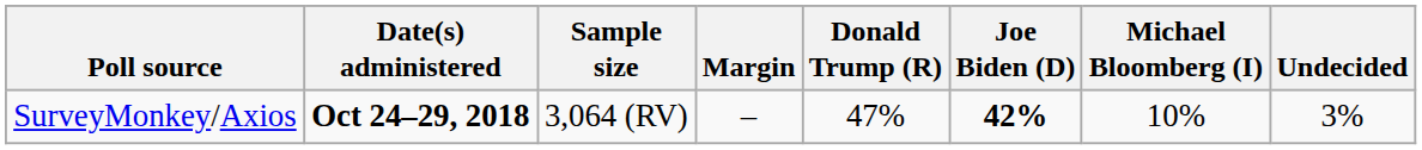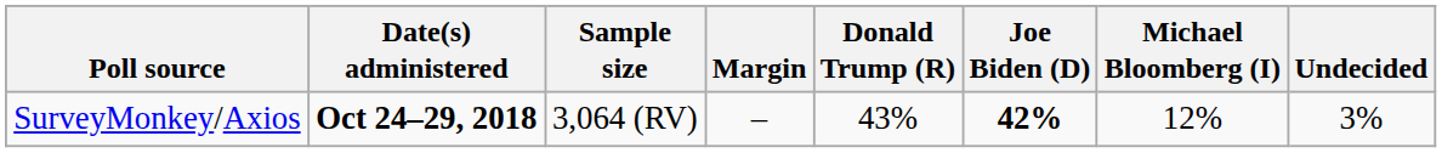SurveyMonkey/Axios | Donald Trump (R): 47% -> 43%
SurveyMonkey/Axios | Michael Bloomberg (I): 10% -> 12%
